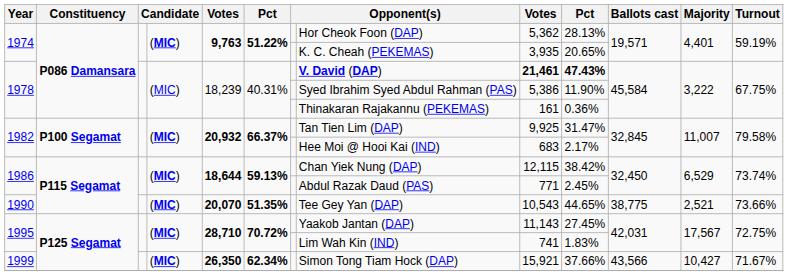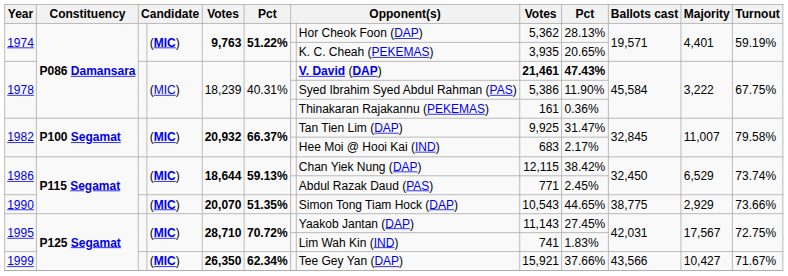1990 | column 8: Tee Gey Yan (DAP) -> Simon Tong Tiam Hock (DAP)
1990 | Majority: 2,521 -> 2,929
1999 | column 8: Simon Tong Tiam Hock (DAP) -> Tee Gey Yan (DAP)
